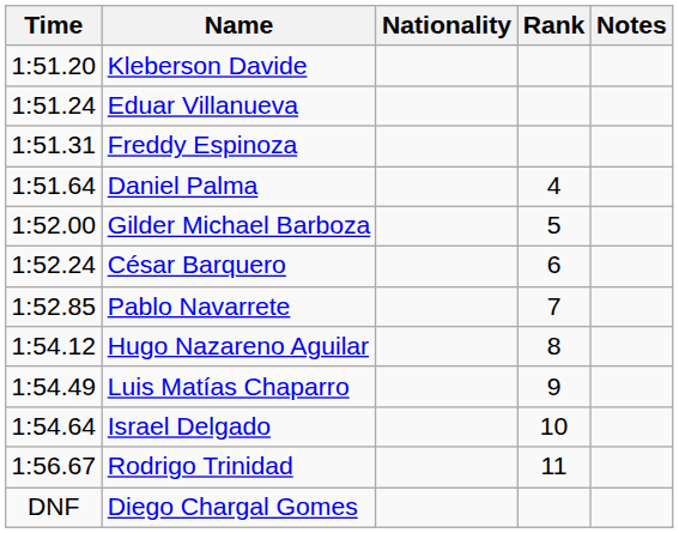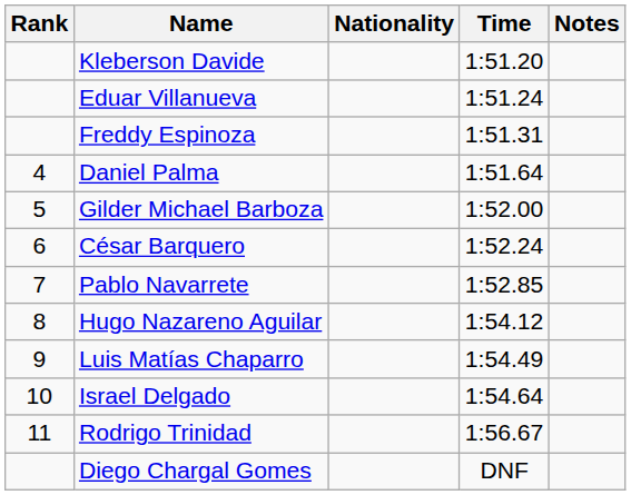columns swapped: Rank <-> Time
